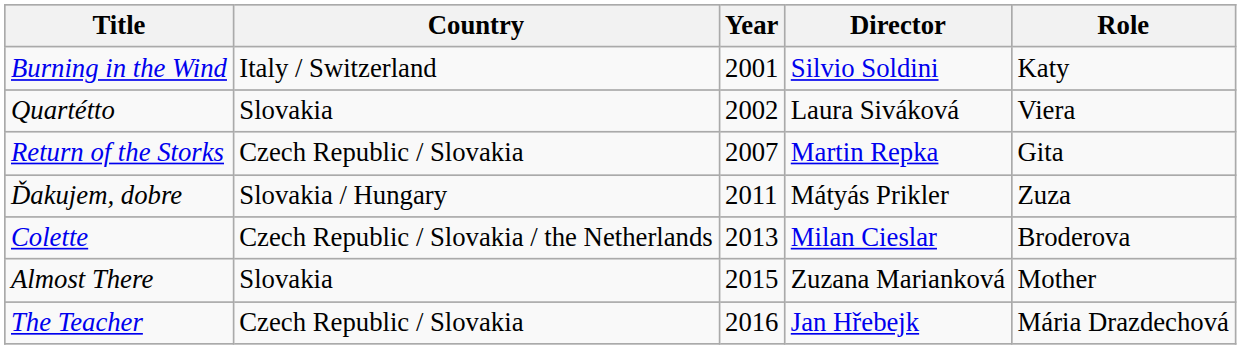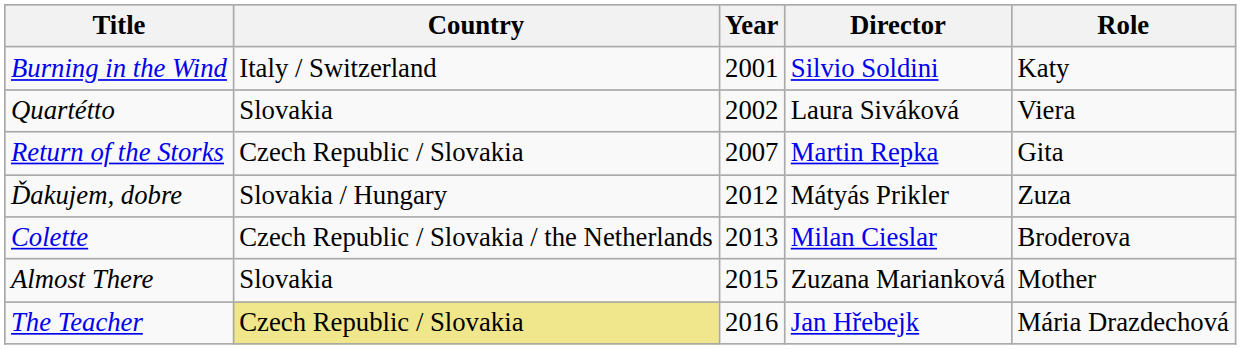Ďakujem, dobre | Year: 2011 -> 2012
The Teacher | Country: no background -> khaki background
